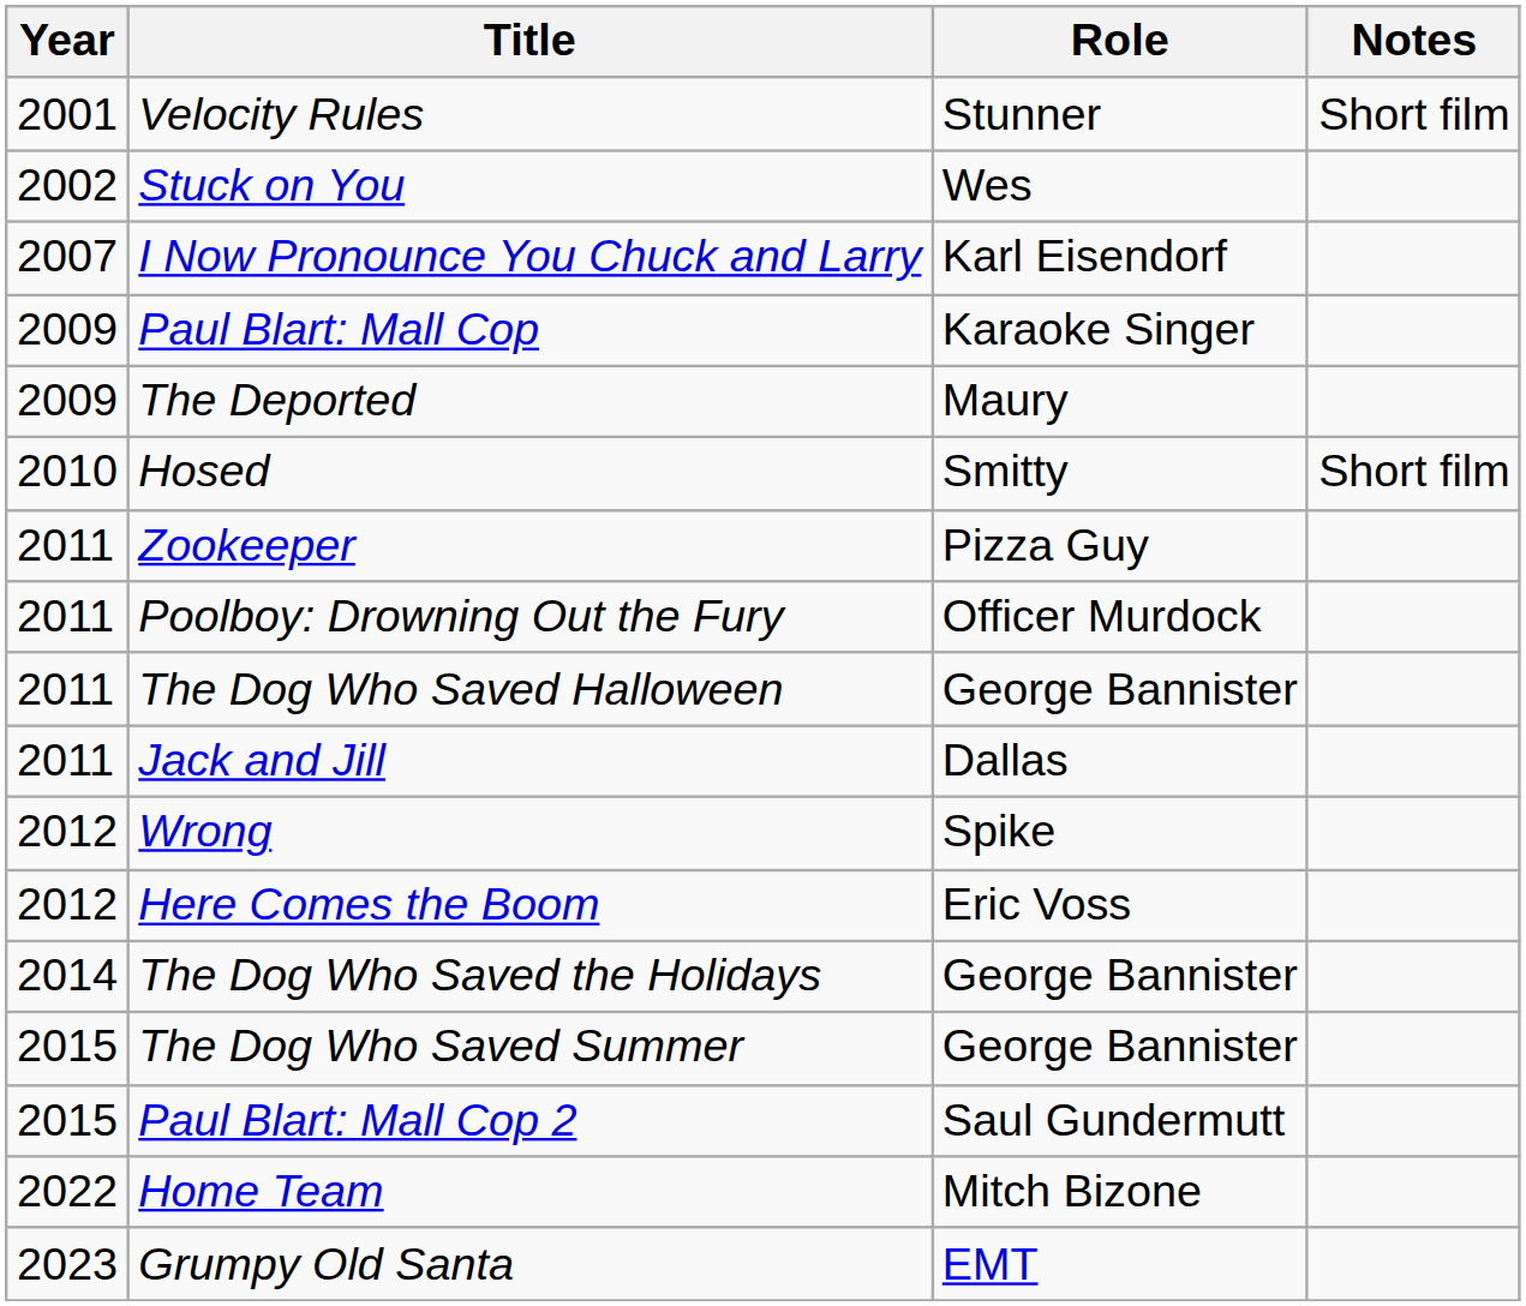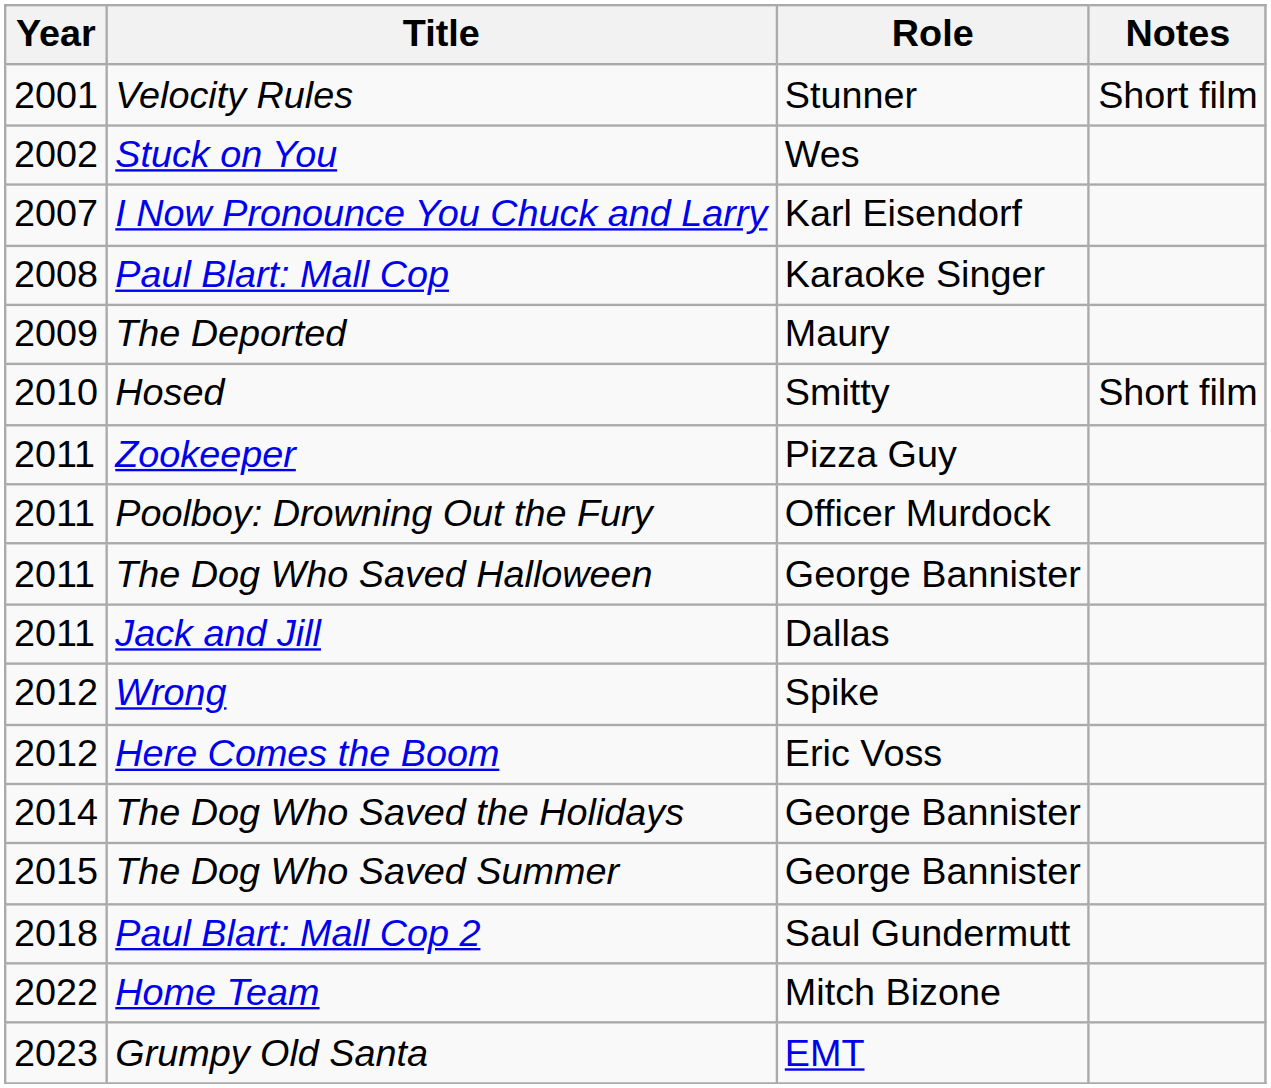Paul Blart: Mall Cop | Year: 2009 -> 2008
Paul Blart: Mall Cop 2 | Year: 2015 -> 2018
